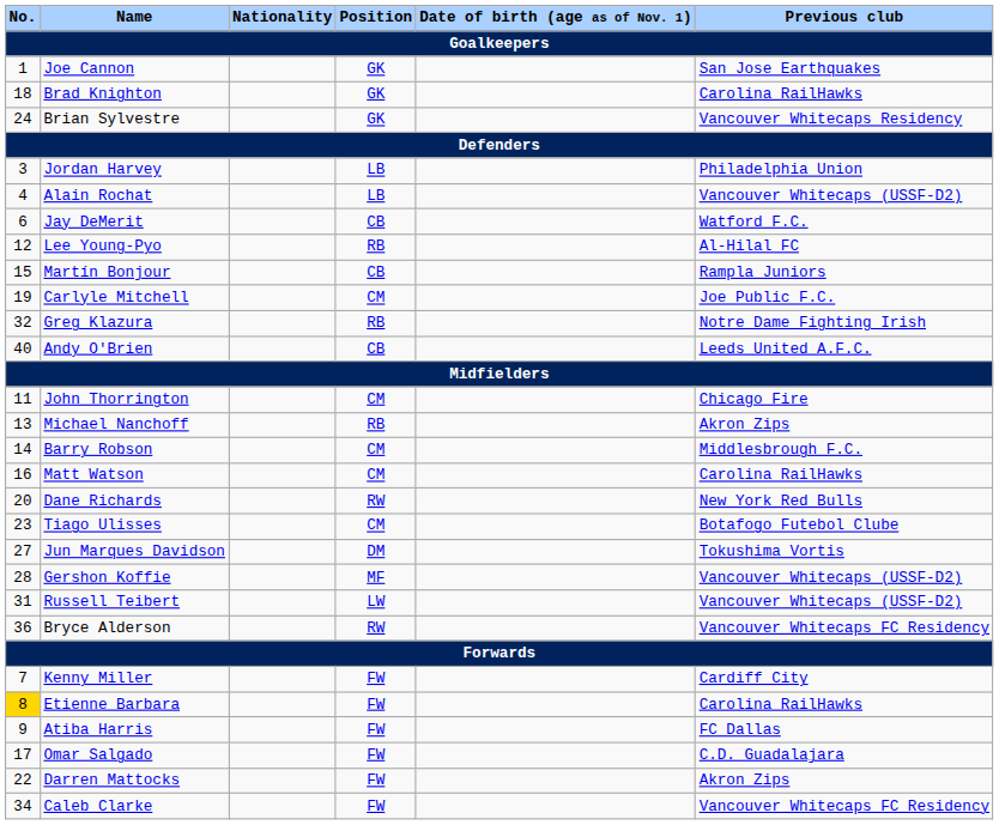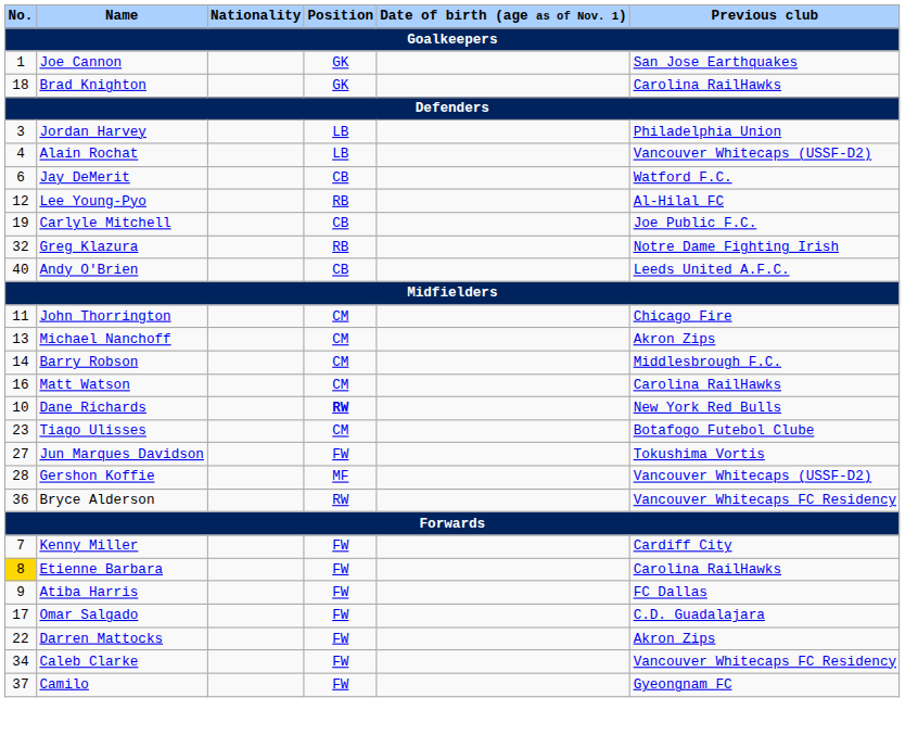- row: 24 | Brian Sylvestre | GK | Vancouver Whitecaps Residency
- row: 15 | Martín Bonjour | CB | Rampla Juniors
Carlyle Mitchell | Position: CM -> CB
Michael Nanchoff | Position: RB -> CM
Dane Richards | No.: 20 -> 10
Dane Richards | Position: normal -> bold
Jun Marques Davidson | Position: DM -> FW
- row: 31 | Russell Teibert | LW | Vancouver Whitecaps (USSF-D2)
+ row: 37 | Camilo | FW | Gyeongnam FC
